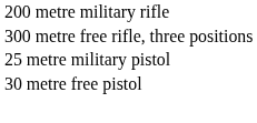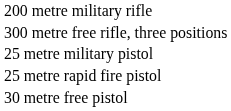+ row: 25 metre rapid fire pistol
